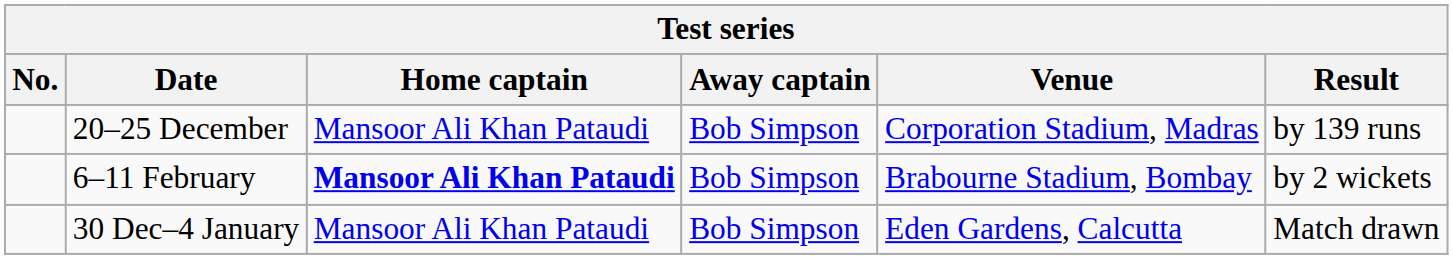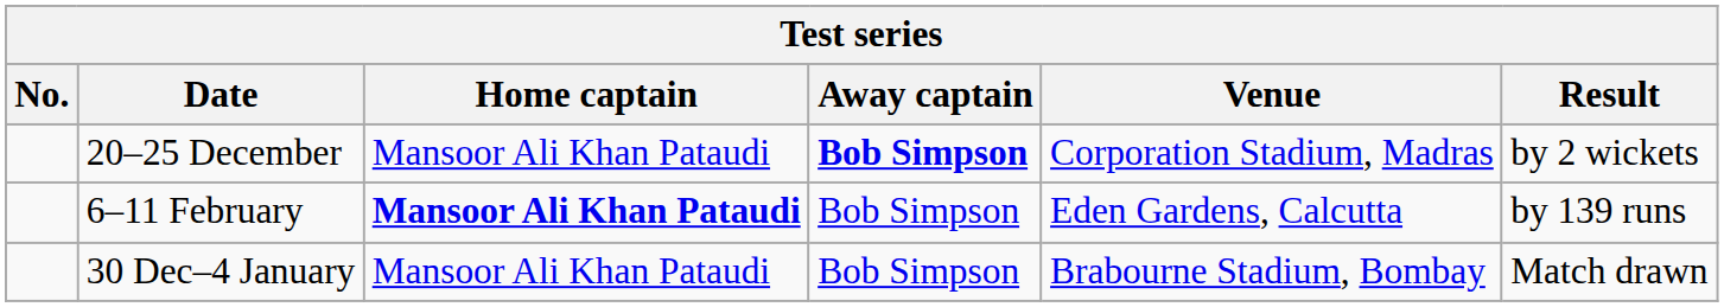20–25 December | Away captain: normal -> bold
20–25 December | Result: by 139 runs -> by 2 wickets
6–11 February | Venue: Brabourne Stadium, Bombay -> Eden Gardens, Calcutta
6–11 February | Result: by 2 wickets -> by 139 runs
30 Dec–4 January | Venue: Eden Gardens, Calcutta -> Brabourne Stadium, Bombay
